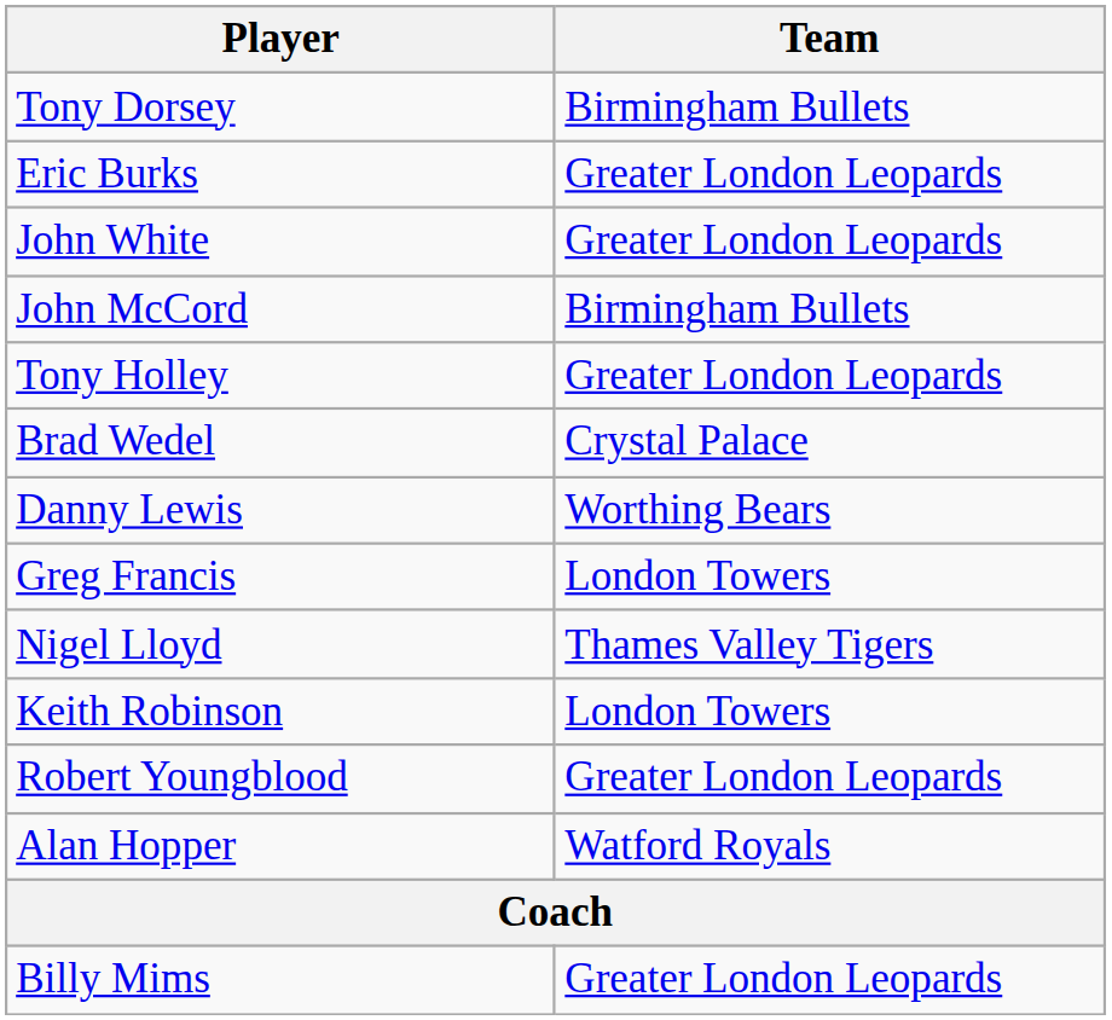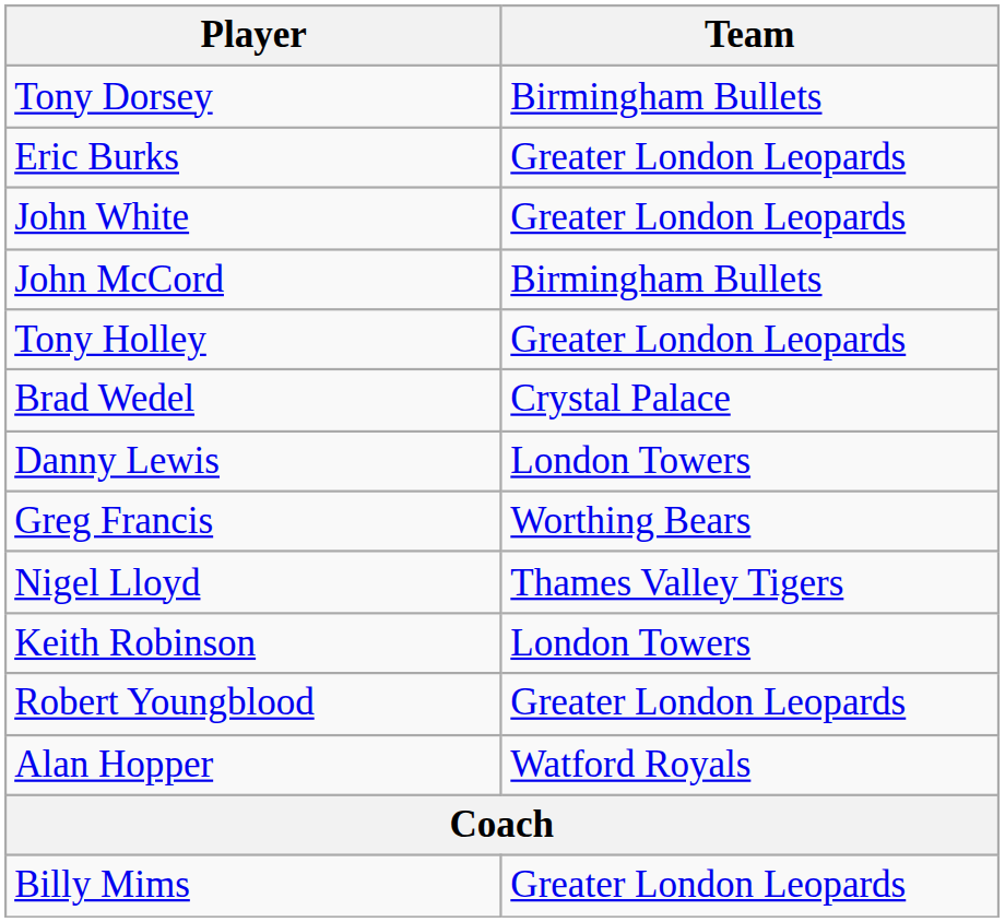Danny Lewis | Team: Worthing Bears -> London Towers
Greg Francis | Team: London Towers -> Worthing Bears
